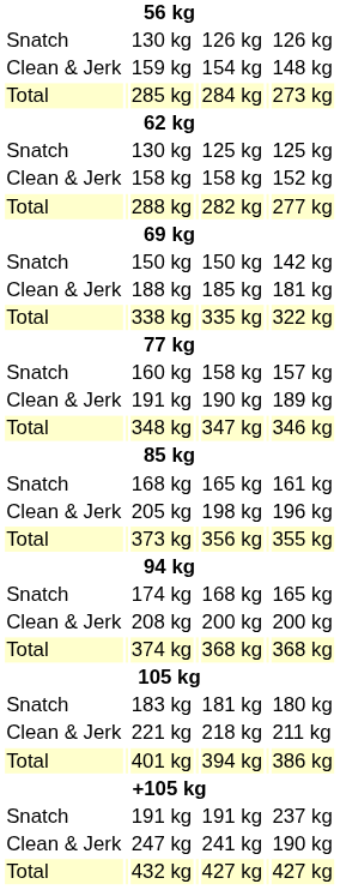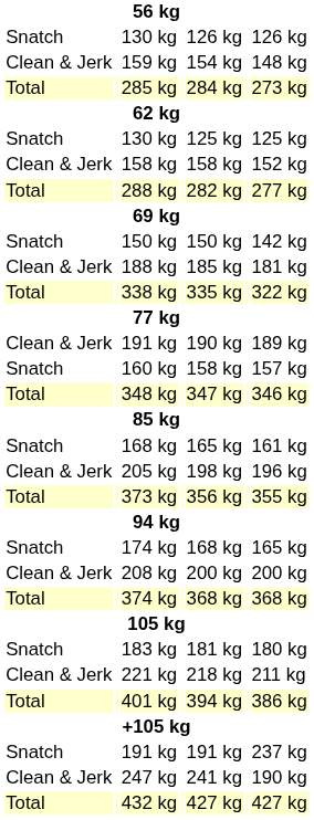rows swapped: 160 kg <-> Clean & Jerk / 191 kg
